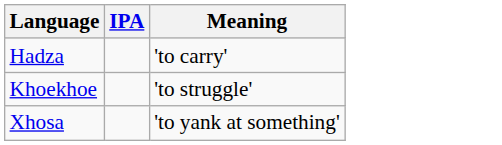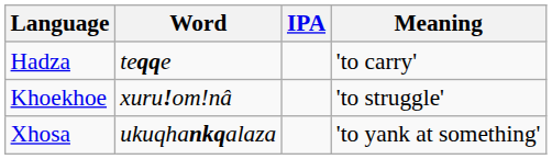+ column: Word | teqqe | xuruǃomǃnâ | ukuqhankqalaza
